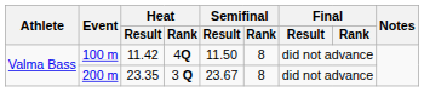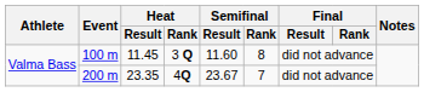100 m | Heat / Result: 11.42 -> 11.45
100 m | Heat / Rank: 4Q -> 3 Q
100 m | Semifinal / Result: 11.50 -> 11.60
200 m | Heat / Rank: 3 Q -> 4Q
200 m | Semifinal / Rank: 8 -> 7
